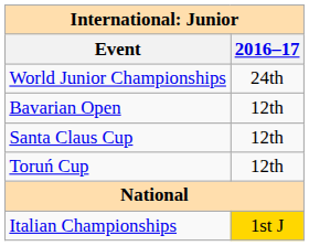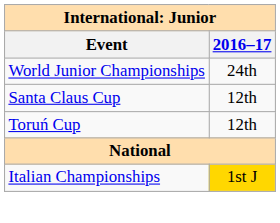- row: Bavarian Open | 12th
